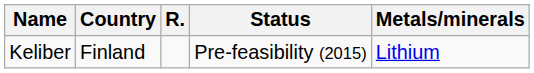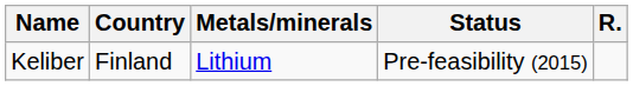columns swapped: Metals/minerals <-> R.
